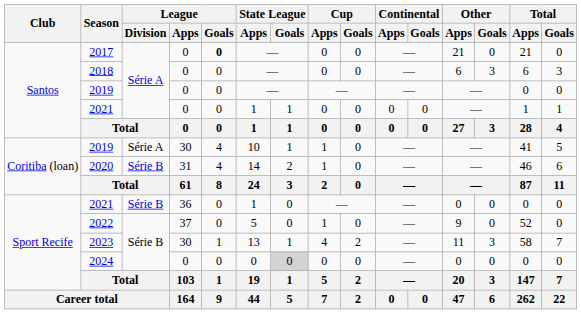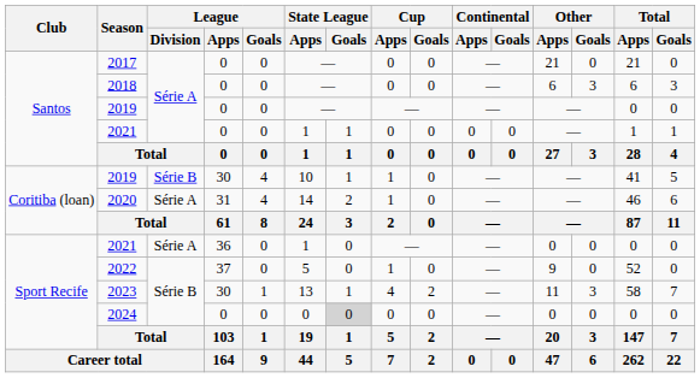2017 | League / Goals: bold -> normal
2019 / 30 | League / Division: Série A -> Série B
2020 | League / Division: Série B -> Série A
2021 / 36 | League / Division: Série B -> Série A
